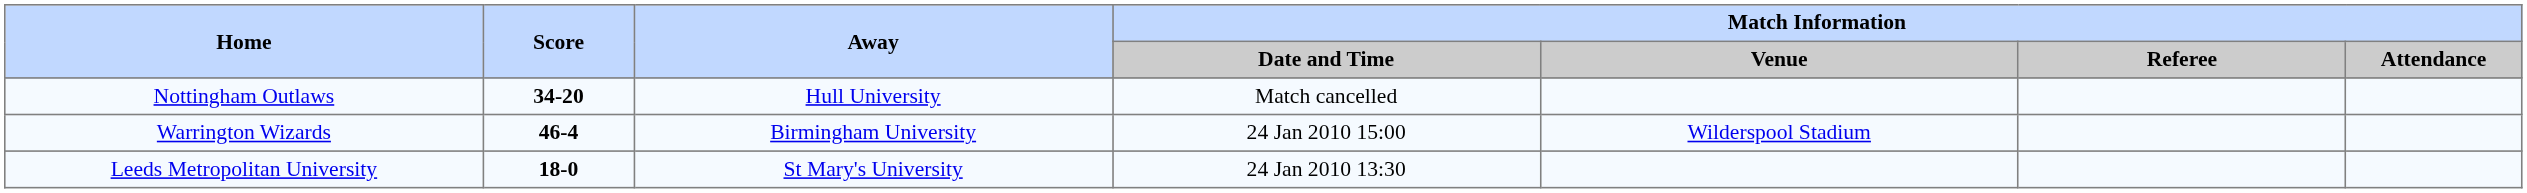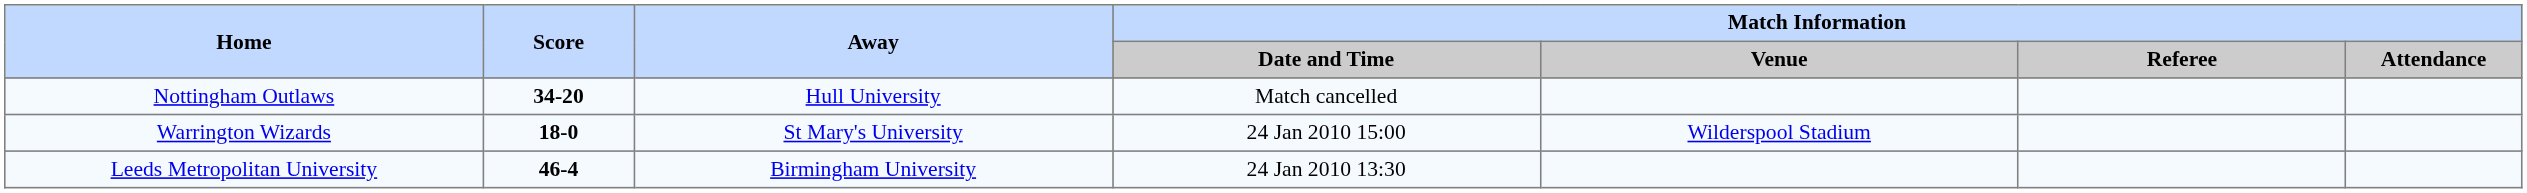Warrington Wizards | Score: 46-4 -> 18-0
Warrington Wizards | Away: Birmingham University -> St Mary's University
Leeds Metropolitan University | Score: 18-0 -> 46-4
Leeds Metropolitan University | Away: St Mary's University -> Birmingham University
